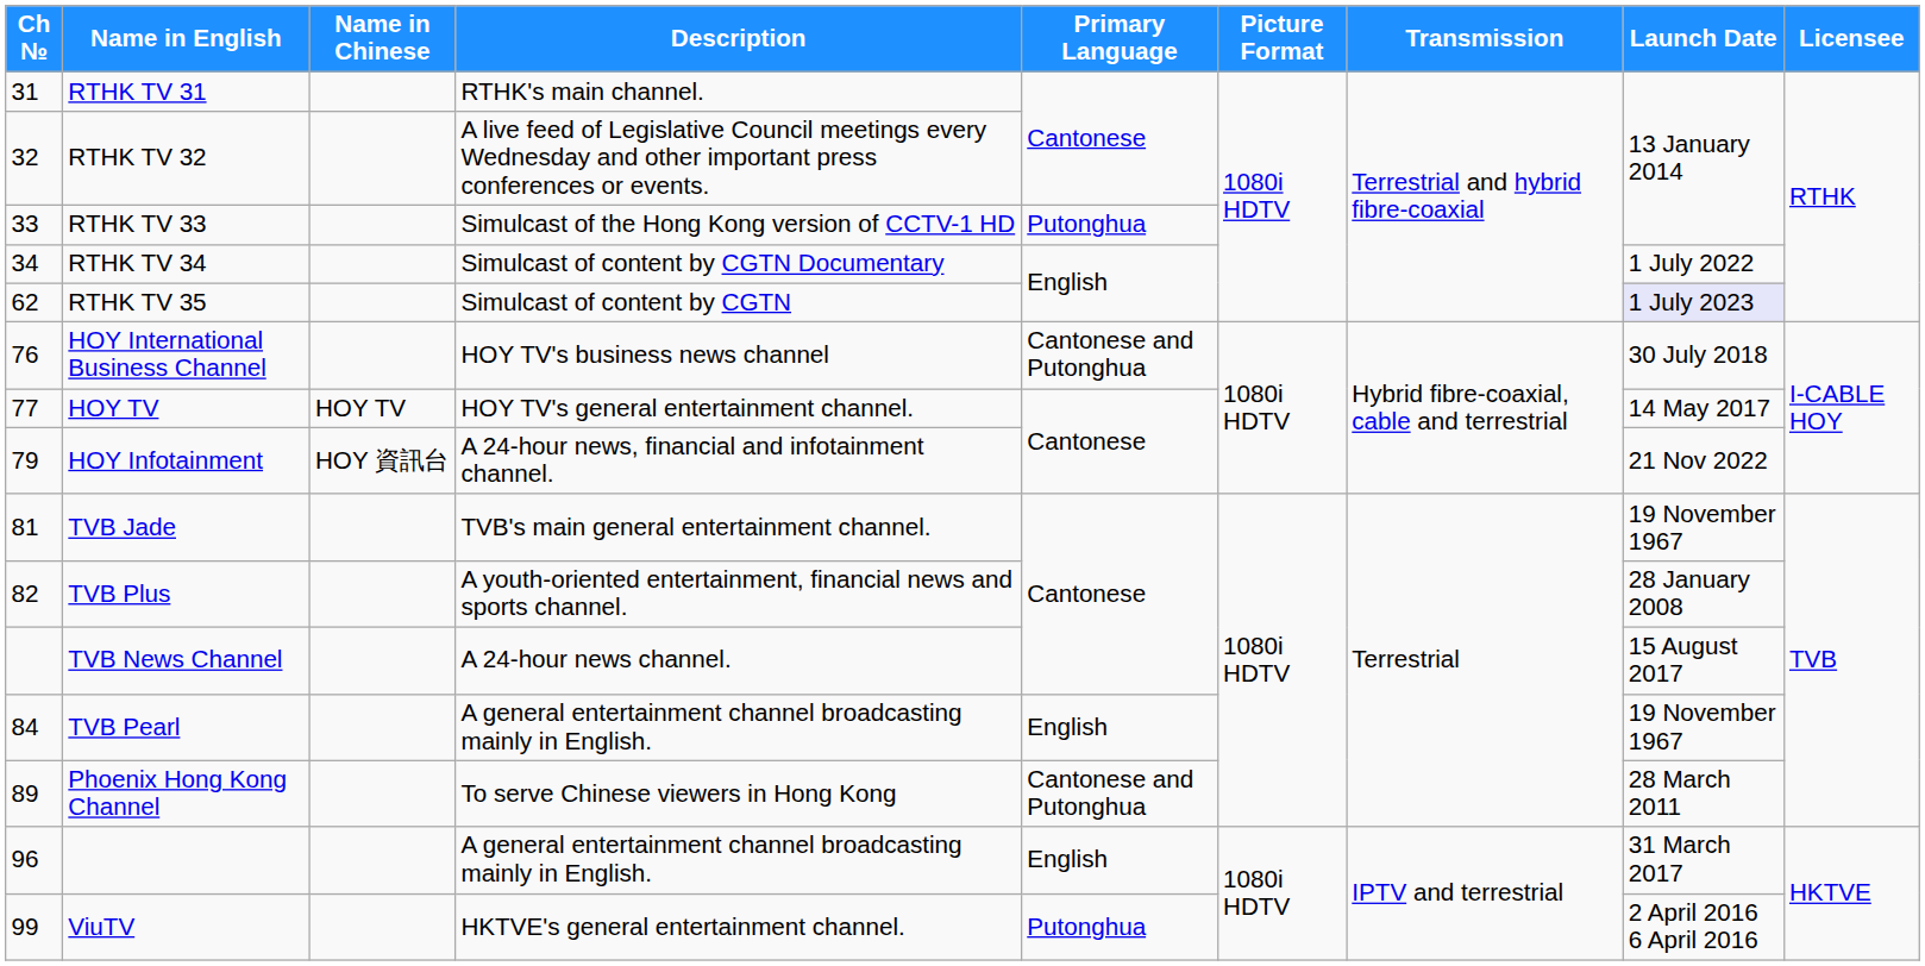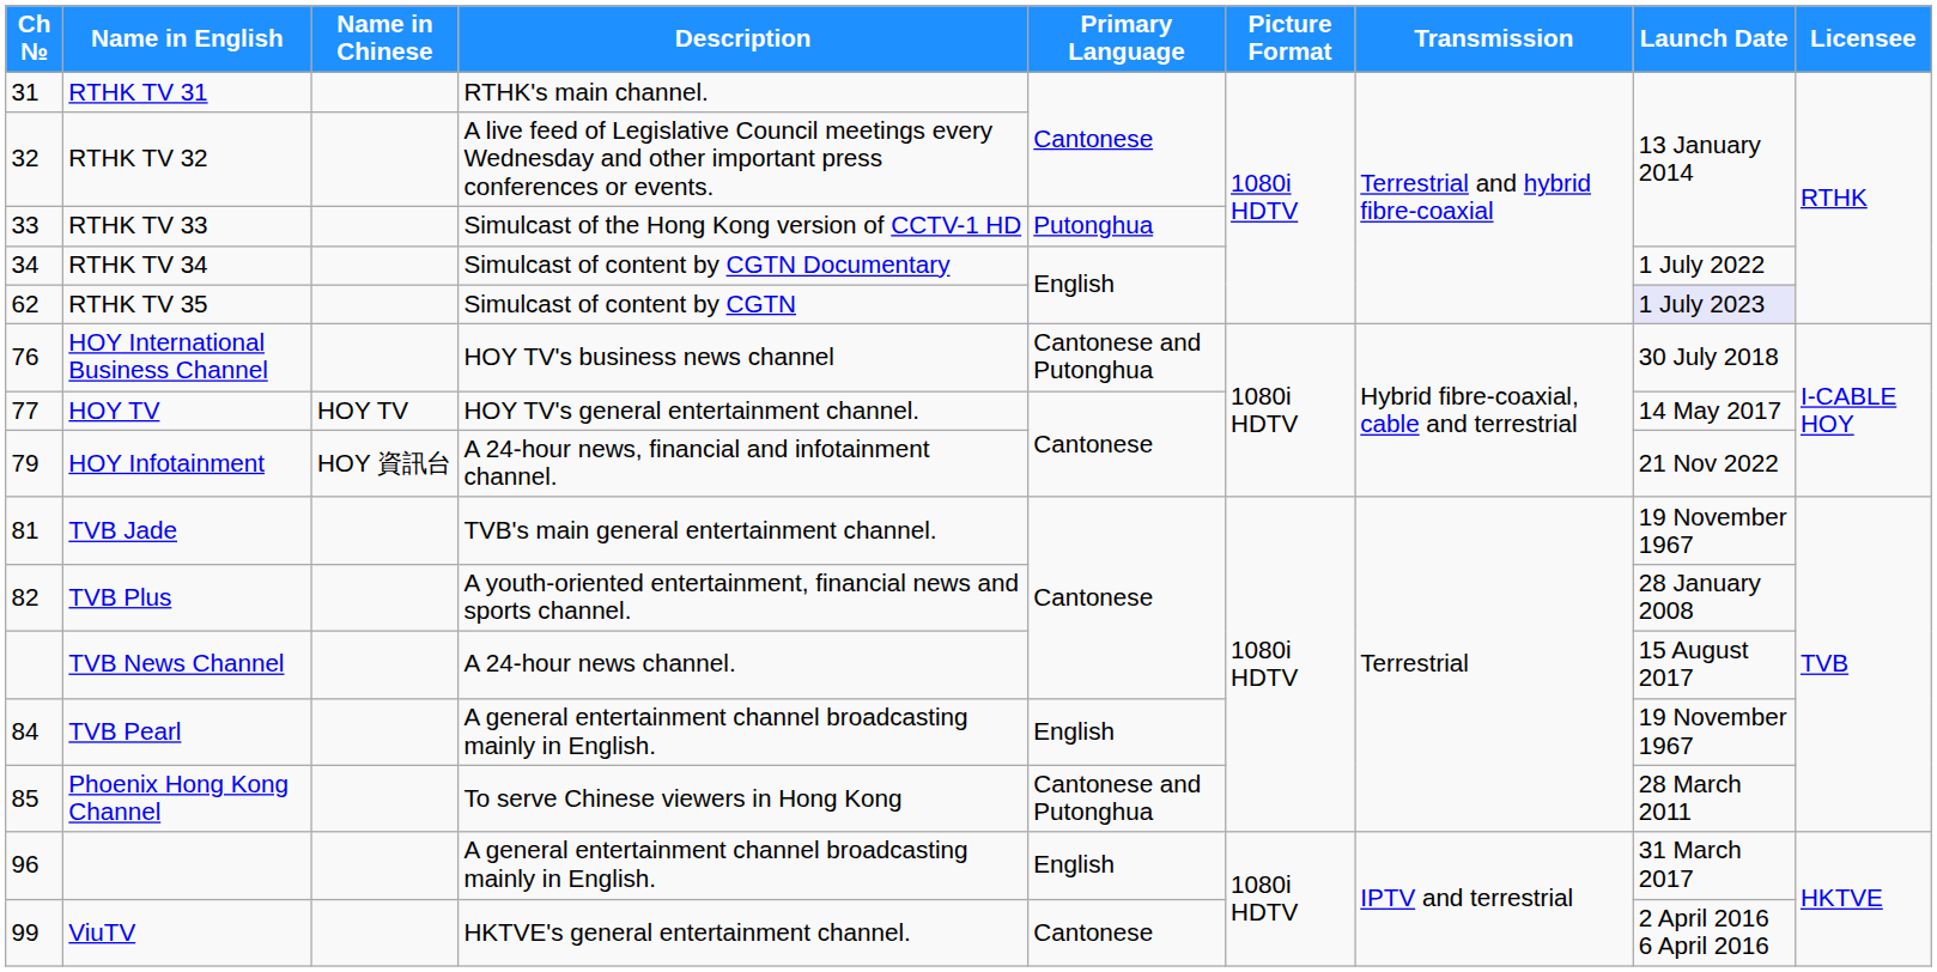Phoenix Hong Kong Channel | Ch №: 89 -> 85
ViuTV | Primary Language: Putonghua -> Cantonese
